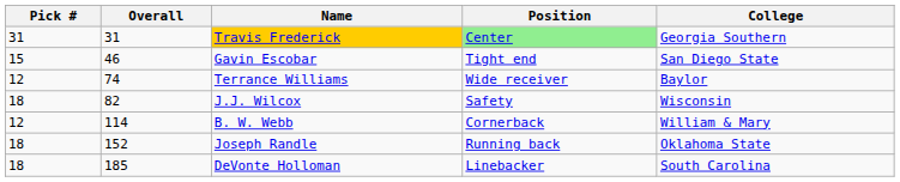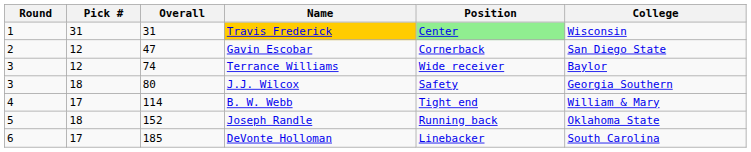+ column: Round | 1 | 2 | 3 | 3 | 4 | 5 | 6
Travis Frederick | College: Georgia Southern -> Wisconsin
Gavin Escobar | Pick #: 15 -> 12
Gavin Escobar | Overall: 46 -> 47
Gavin Escobar | Position: Tight end -> Cornerback
J.J. Wilcox | Overall: 82 -> 80
J.J. Wilcox | College: Wisconsin -> Georgia Southern
B. W. Webb | Pick #: 12 -> 17
B. W. Webb | Position: Cornerback -> Tight end
DeVonte Holloman | Pick #: 18 -> 17
